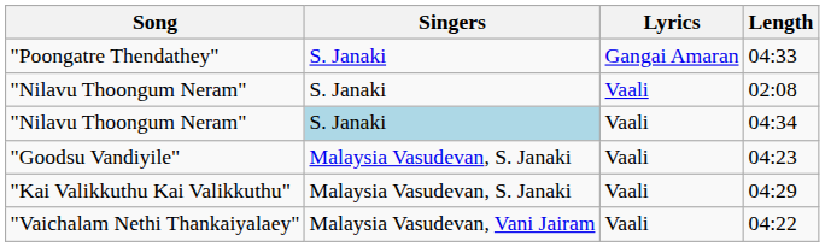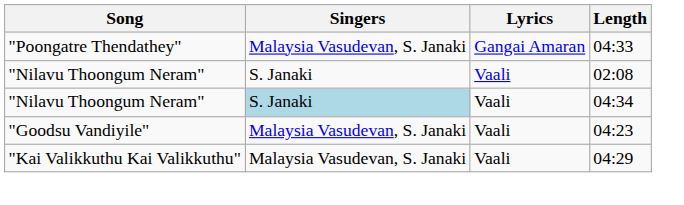04:33 | Singers: S. Janaki -> Malaysia Vasudevan, S. Janaki
- row: "Vaichalam Nethi Thankaiyalaey" | Malaysia Vasudevan, Vani Jairam | Vaali | 04:22
